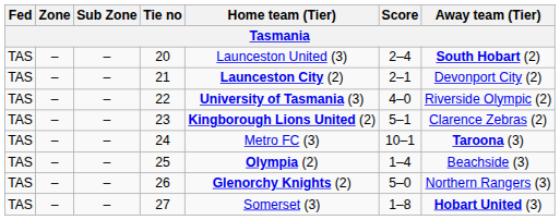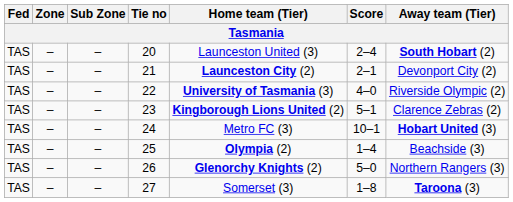24 | Away team (Tier): Taroona (3) -> Hobart United (3)
27 | Away team (Tier): Hobart United (3) -> Taroona (3)
